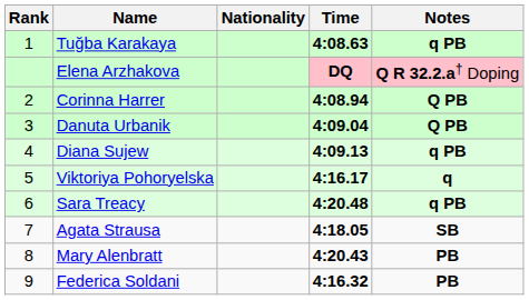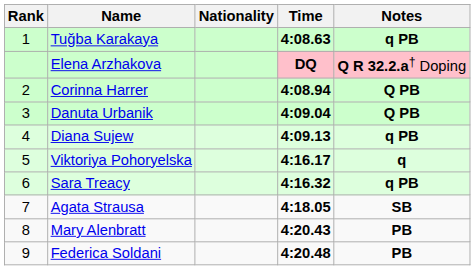Sara Treacy | Time: 4:20.48 -> 4:16.32
Federica Soldani | Time: 4:16.32 -> 4:20.48
